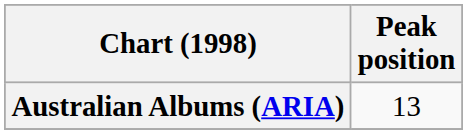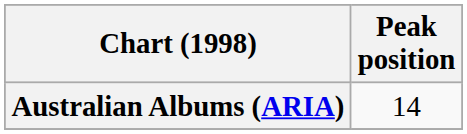Australian Albums (ARIA) | Peak position: 13 -> 14
